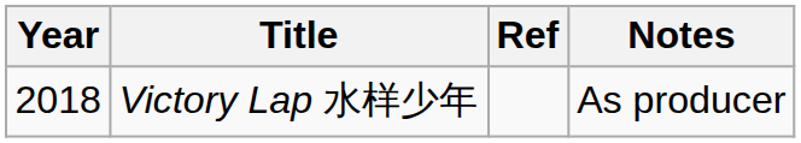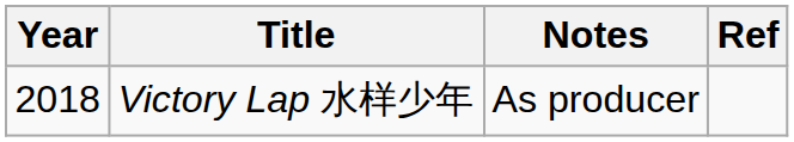columns swapped: Notes <-> Ref
